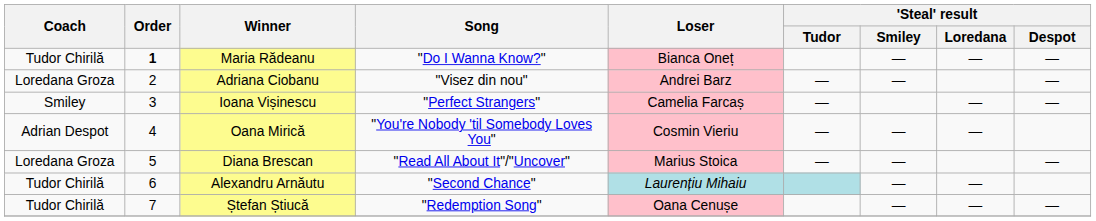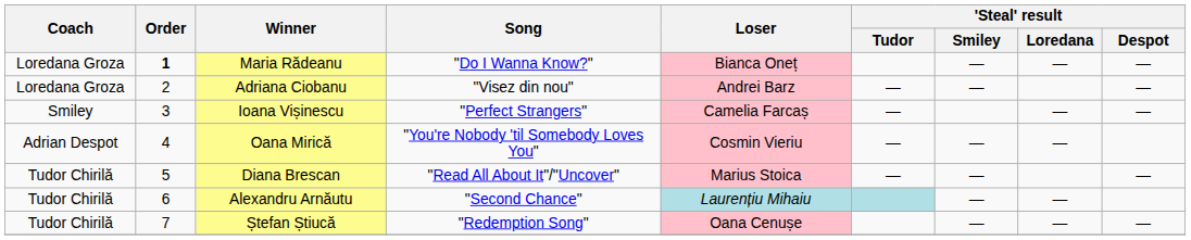Maria Rădeanu | Coach: Tudor Chirilă -> Loredana Groza
Diana Brescan | Coach: Loredana Groza -> Tudor Chirilă
